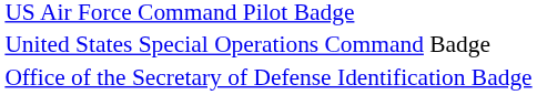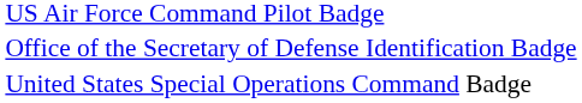rows swapped: United States Special Operations Command Badge <-> Office of the Secretary of Defense Identification Badge
